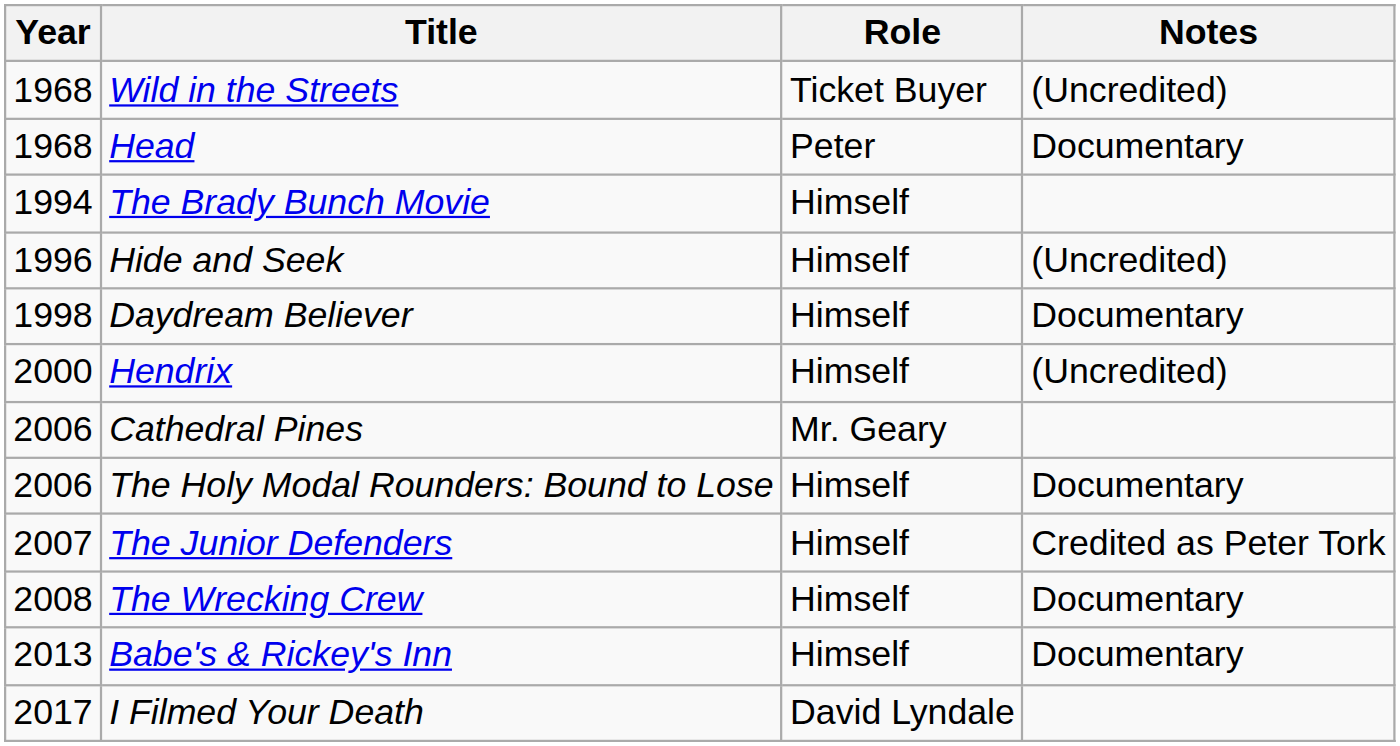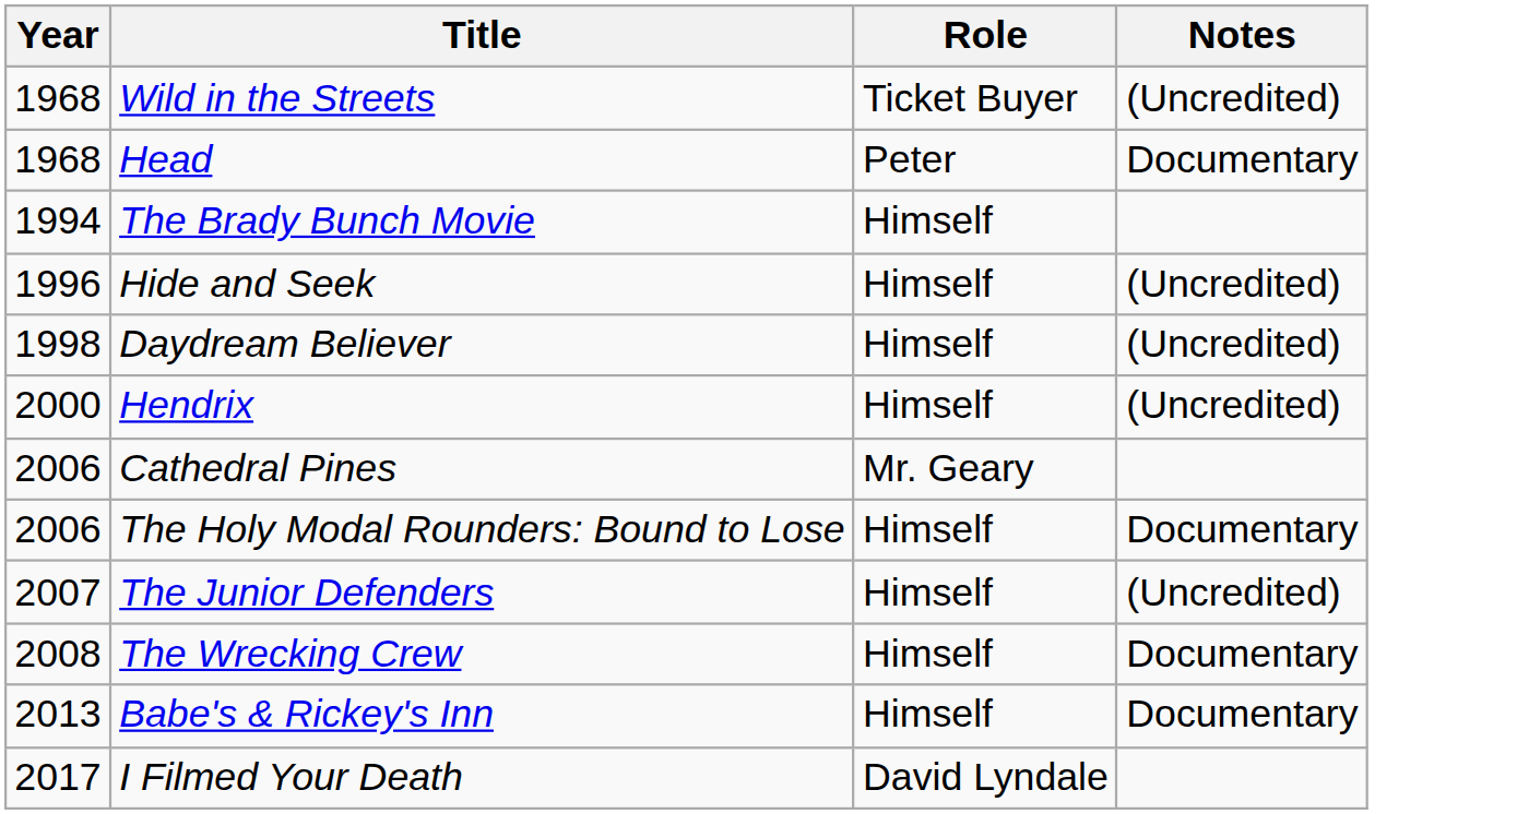Daydream Believer | Notes: Documentary -> (Uncredited)
The Junior Defenders | Notes: Credited as Peter Tork -> (Uncredited)
